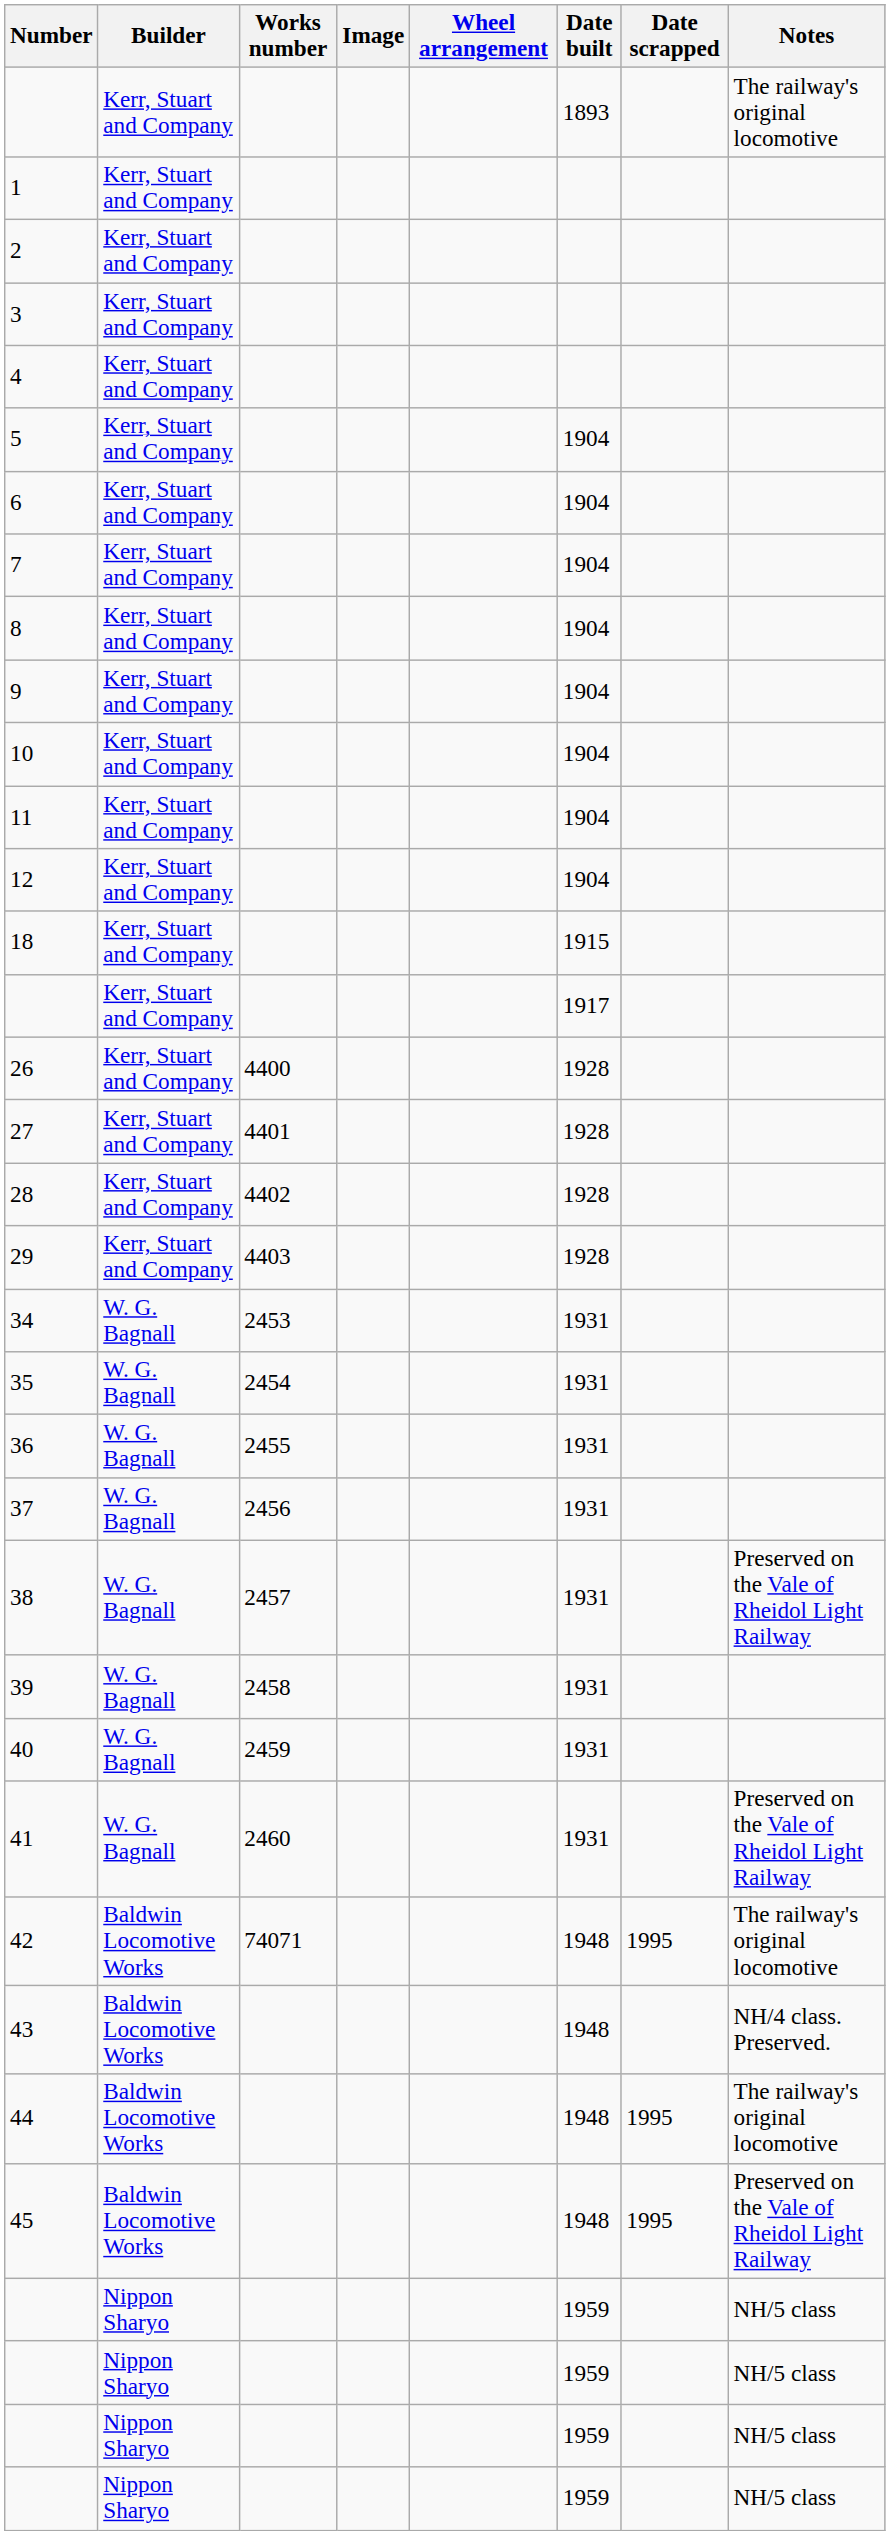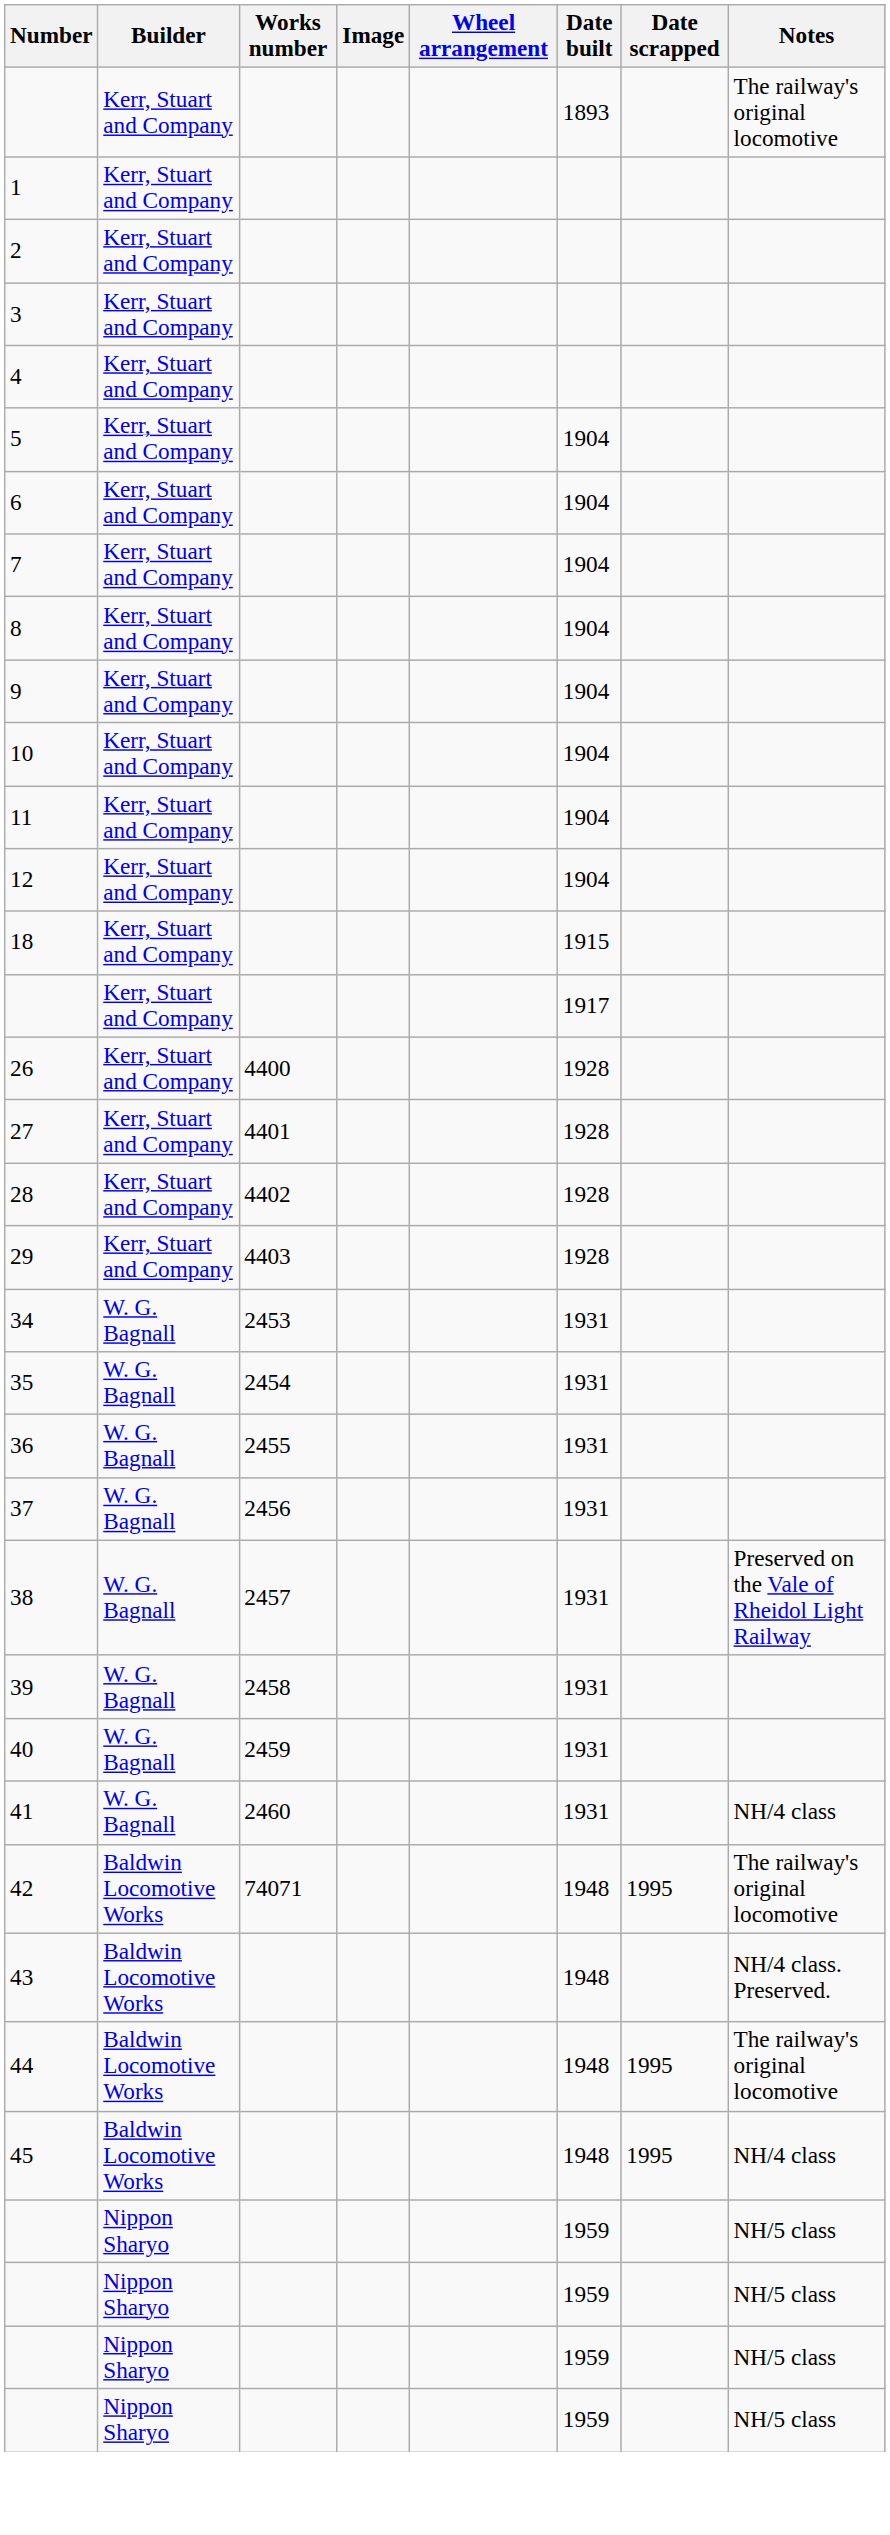41 | Notes: Preserved on the Vale of Rheidol Light Railway -> NH/4 class
45 | Notes: Preserved on the Vale of Rheidol Light Railway -> NH/4 class
